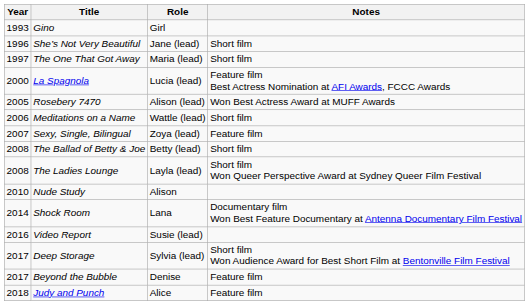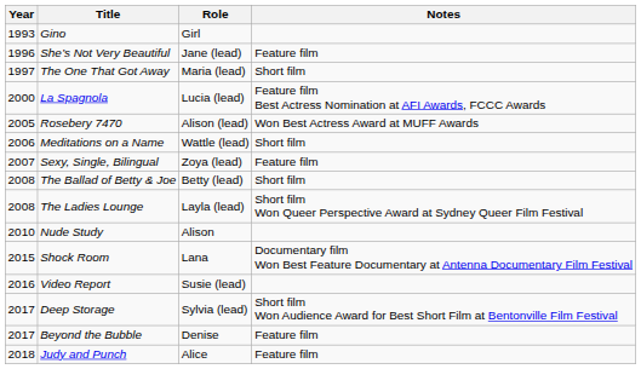She’s Not Very Beautiful | Notes: Short film -> Feature film
Shock Room | Year: 2014 -> 2015
